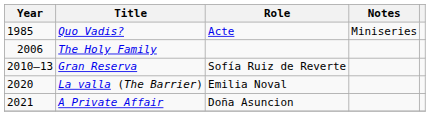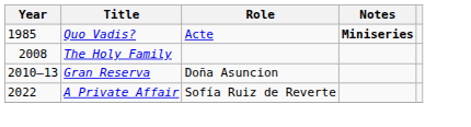Quo Vadis? | Notes: normal -> bold
The Holy Family | Year: 2006 -> 2008
Gran Reserva | Role: Sofía Ruiz de Reverte -> Doña Asuncion
- row: 2020 | La valla (The Barrier) | Emilia Noval
A Private Affair | Year: 2021 -> 2022
A Private Affair | Role: Doña Asuncion -> Sofía Ruiz de Reverte
